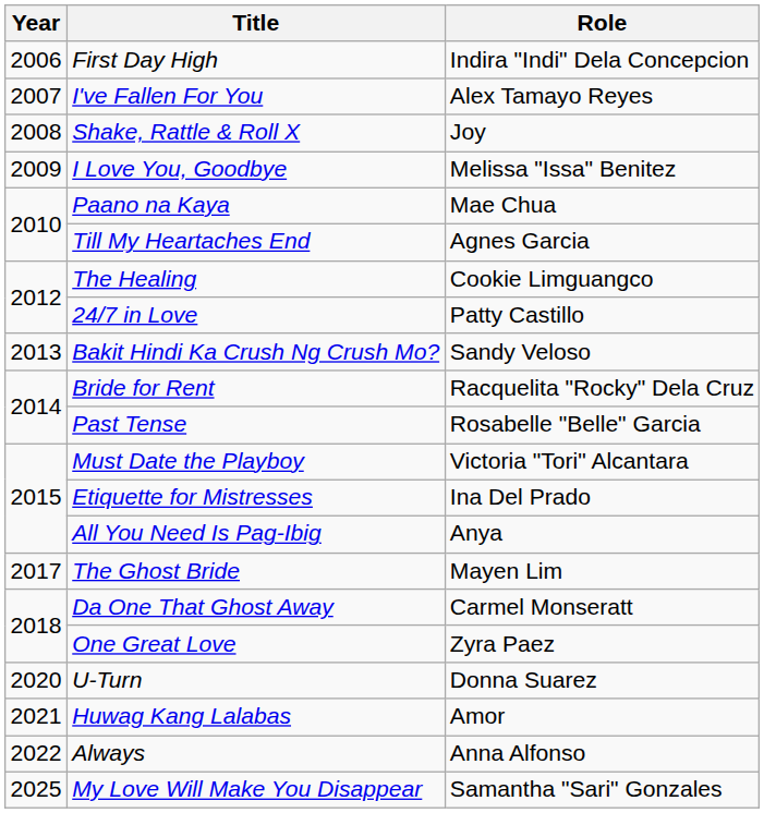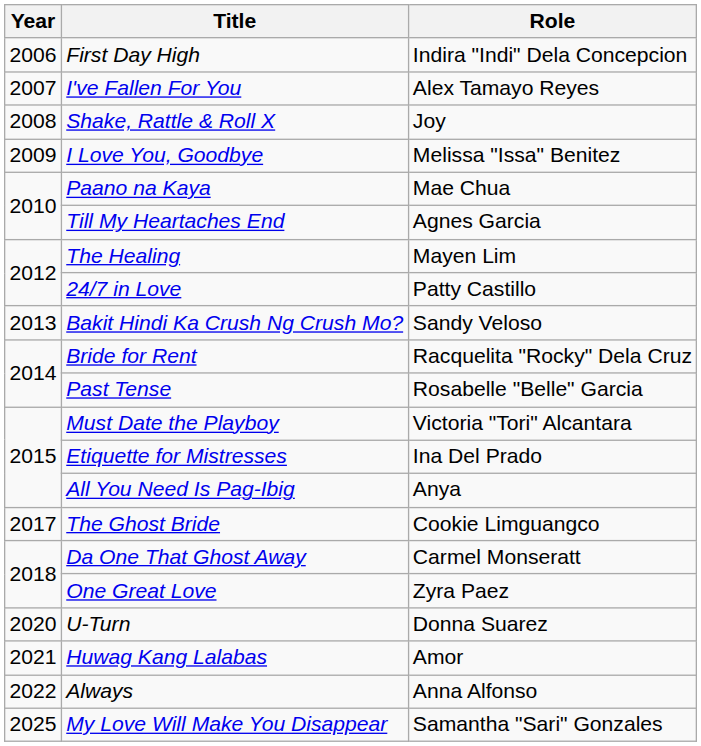The Healing | Role: Cookie Limguangco -> Mayen Lim
The Ghost Bride | Role: Mayen Lim -> Cookie Limguangco
